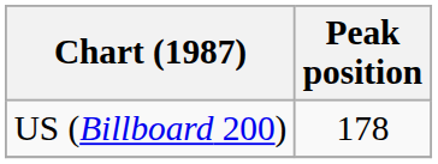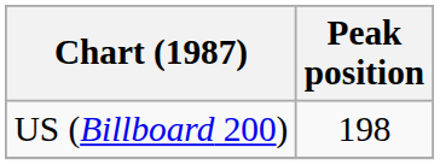US (Billboard 200) | Peak position: 178 -> 198
